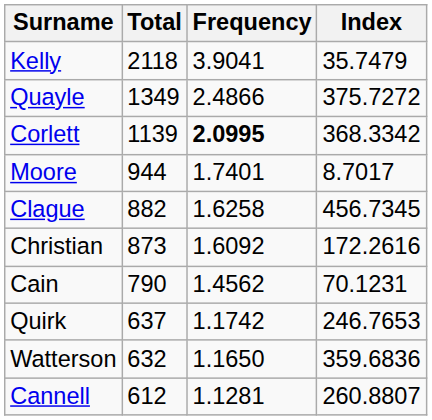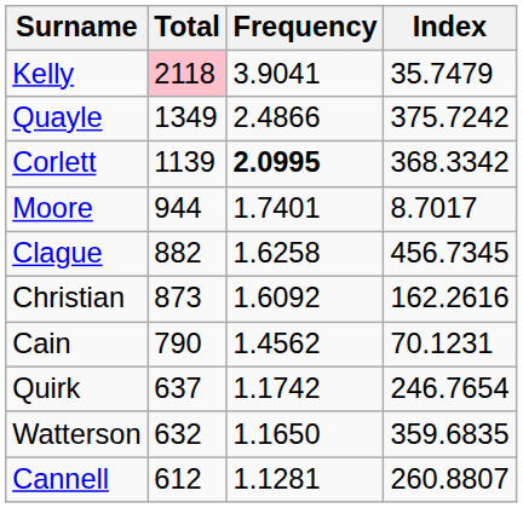Kelly | Total: no background -> pink background
Quayle | Index: 375.7272 -> 375.7242
Christian | Index: 172.2616 -> 162.2616
Quirk | Index: 246.7653 -> 246.7654
Watterson | Index: 359.6836 -> 359.6835
